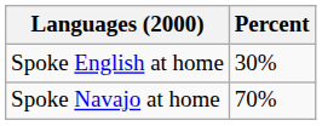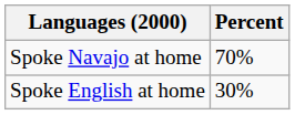rows swapped: Spoke Navajo at home <-> Spoke English at home
